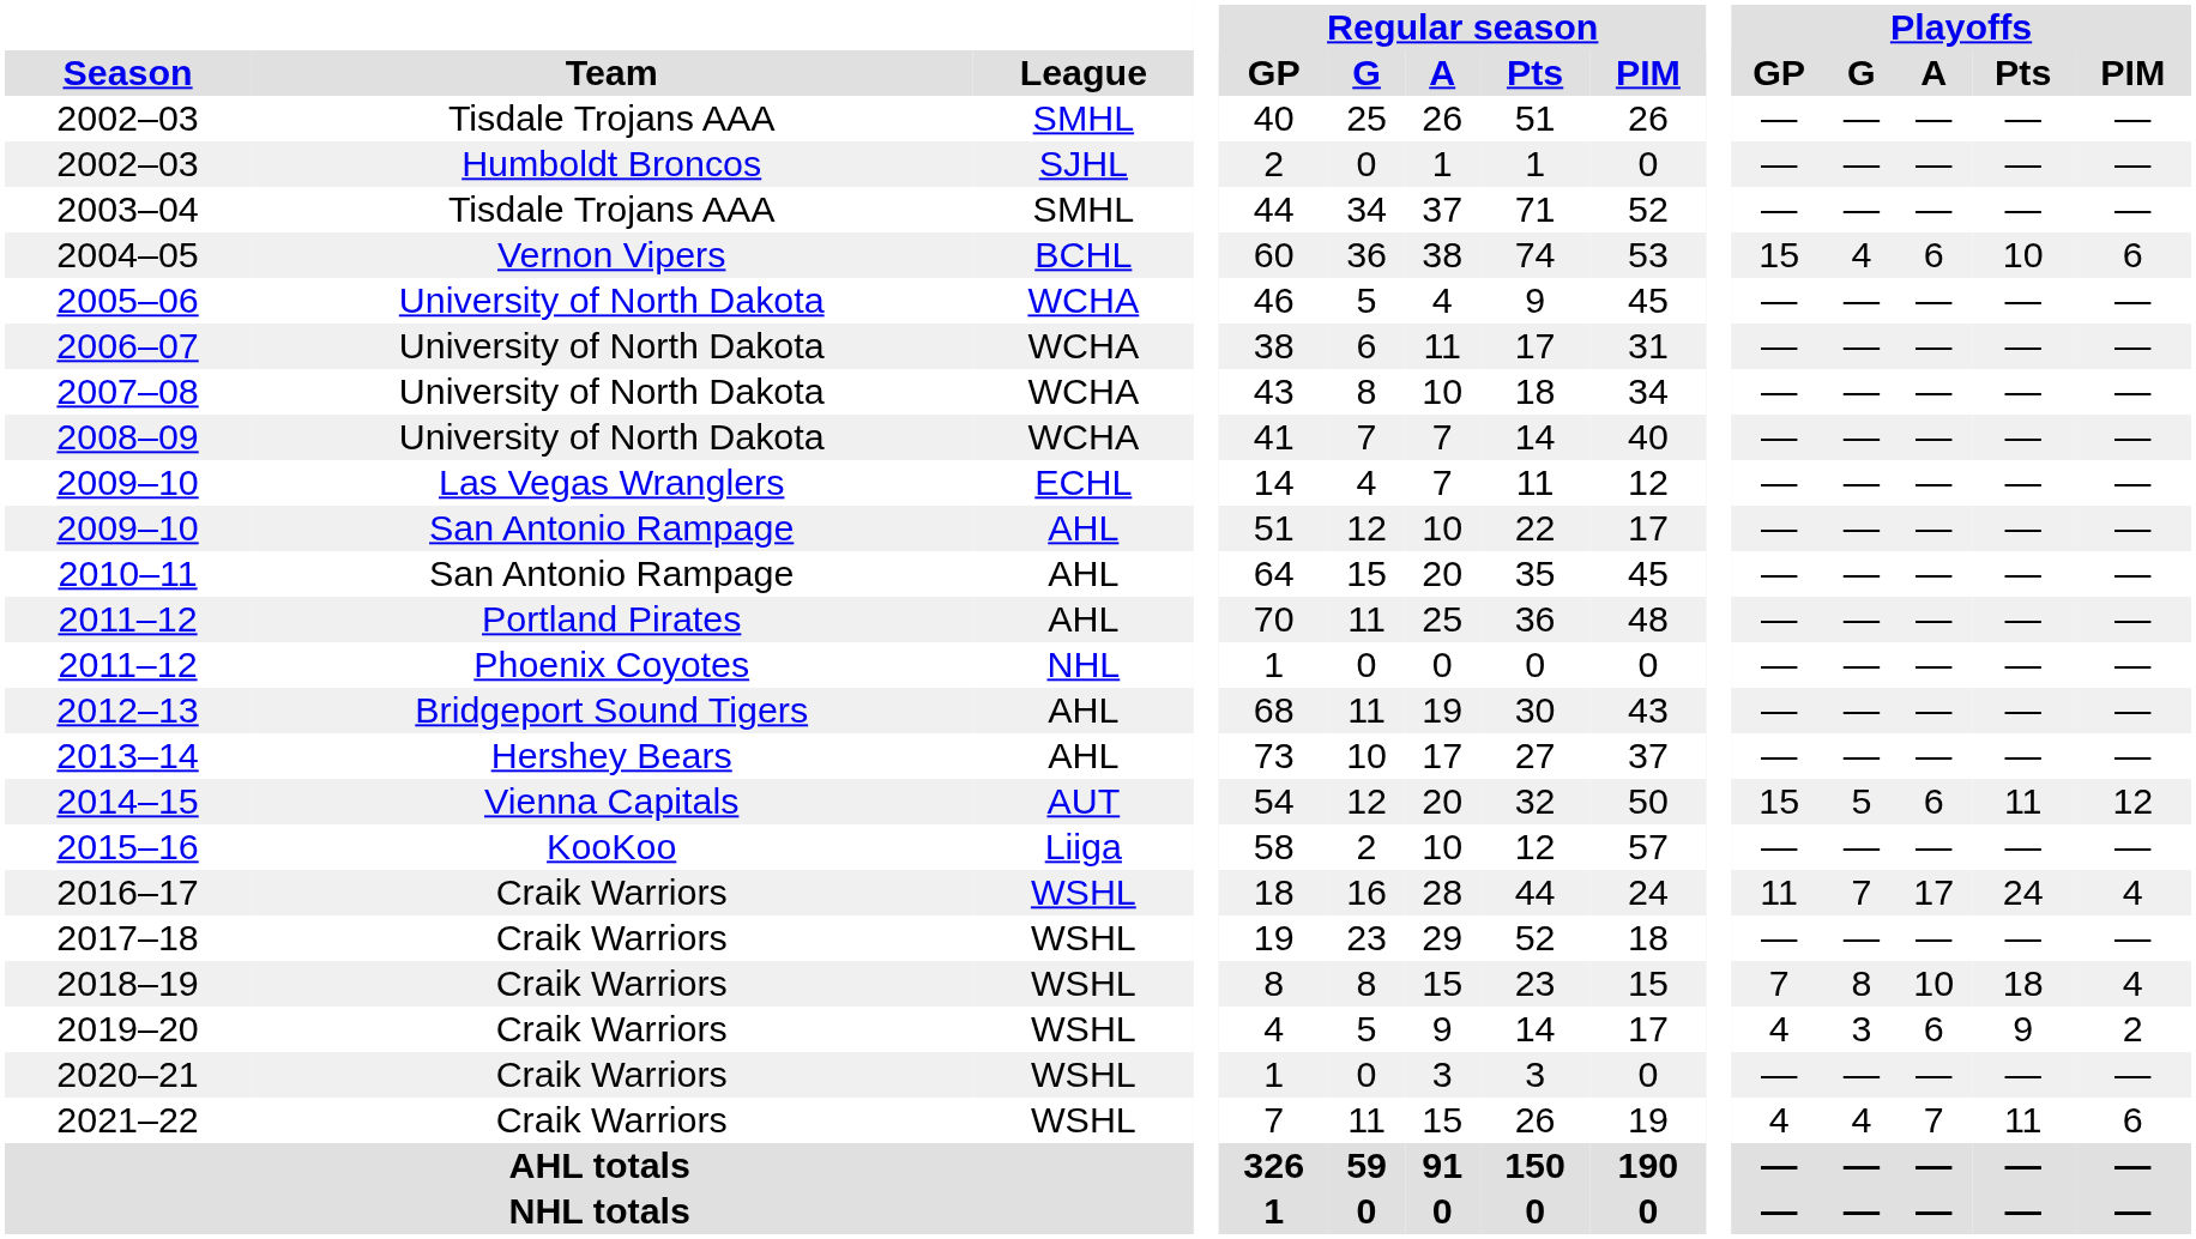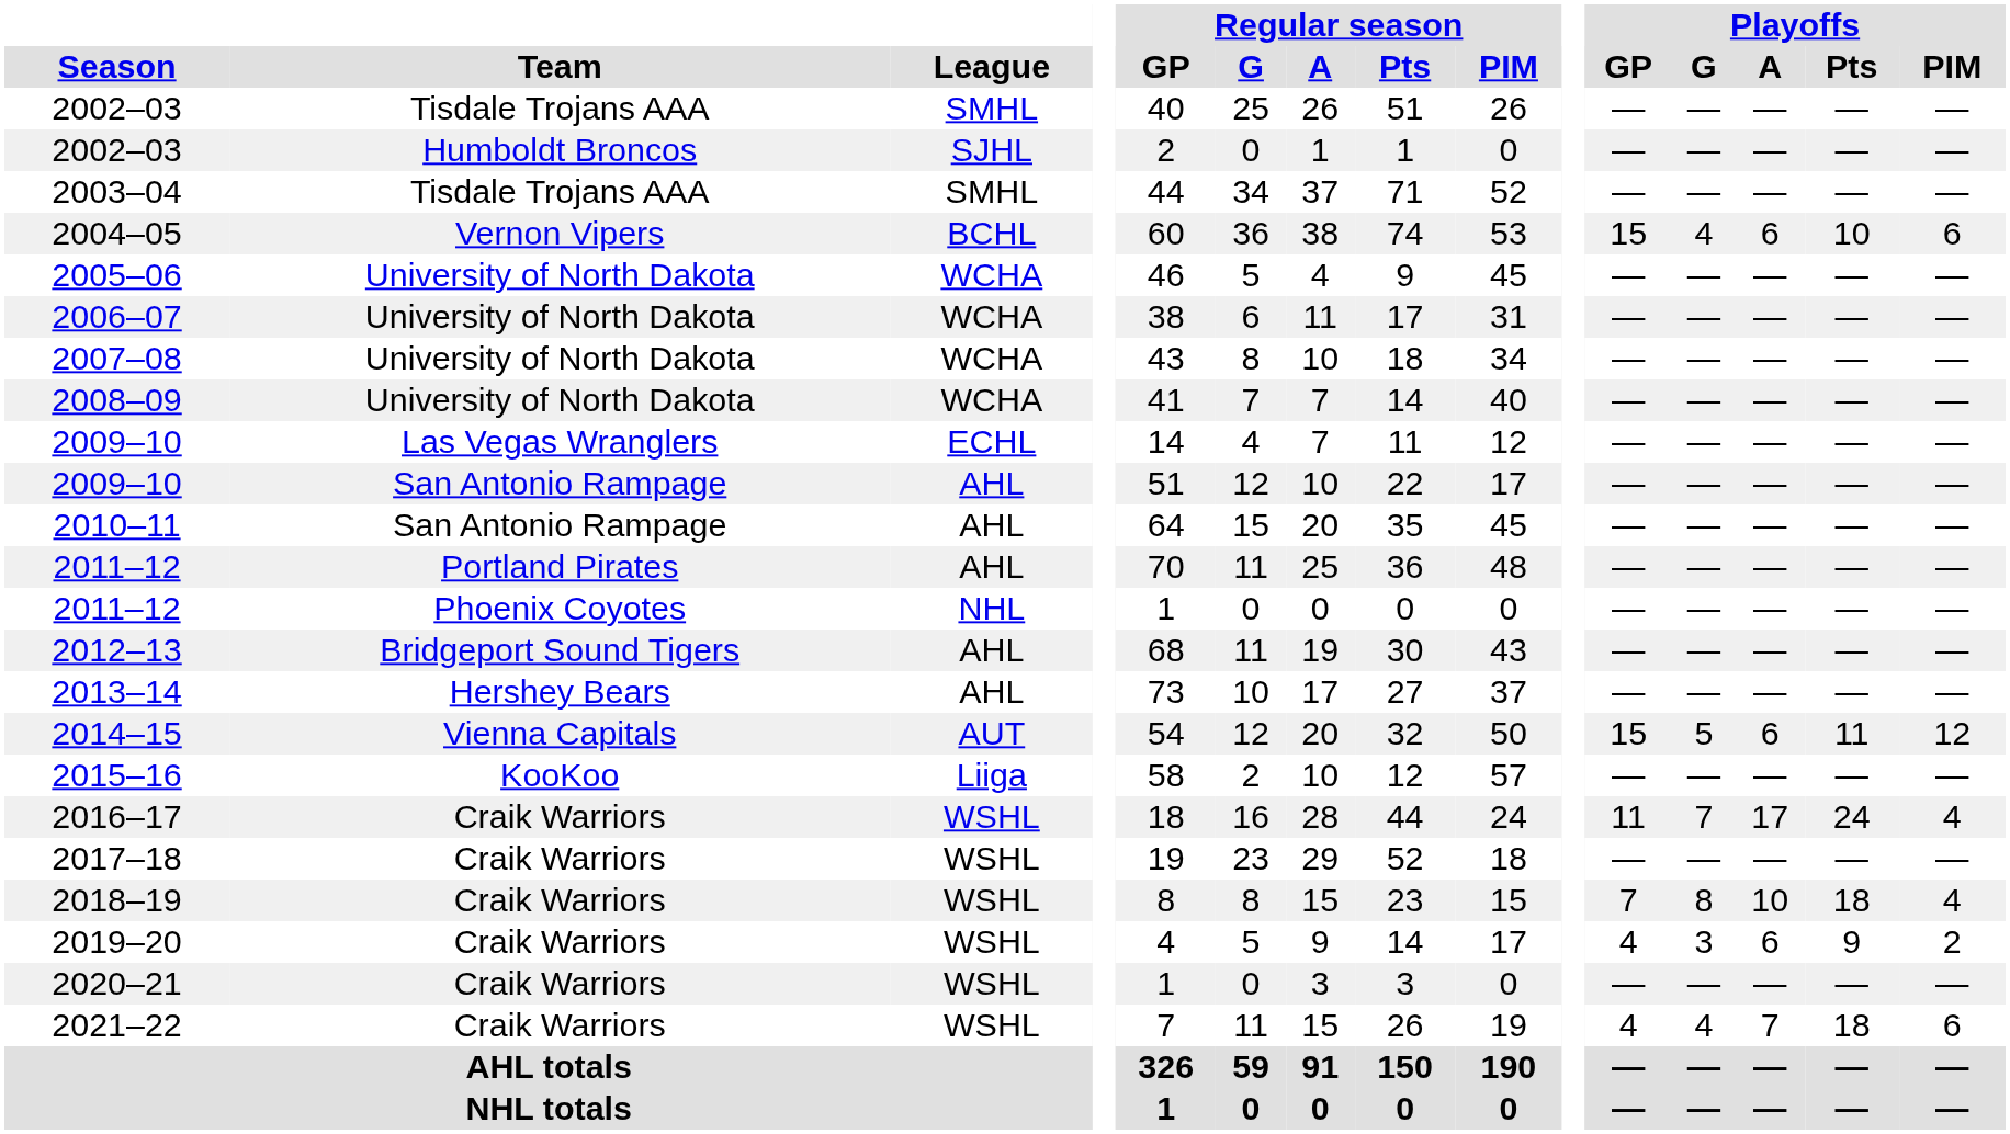2021–22 | Playoffs / Pts: 11 -> 18
